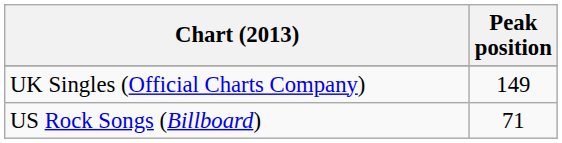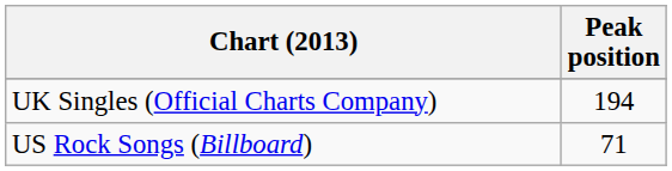UK Singles (Official Charts Company) | Peak position: 149 -> 194
